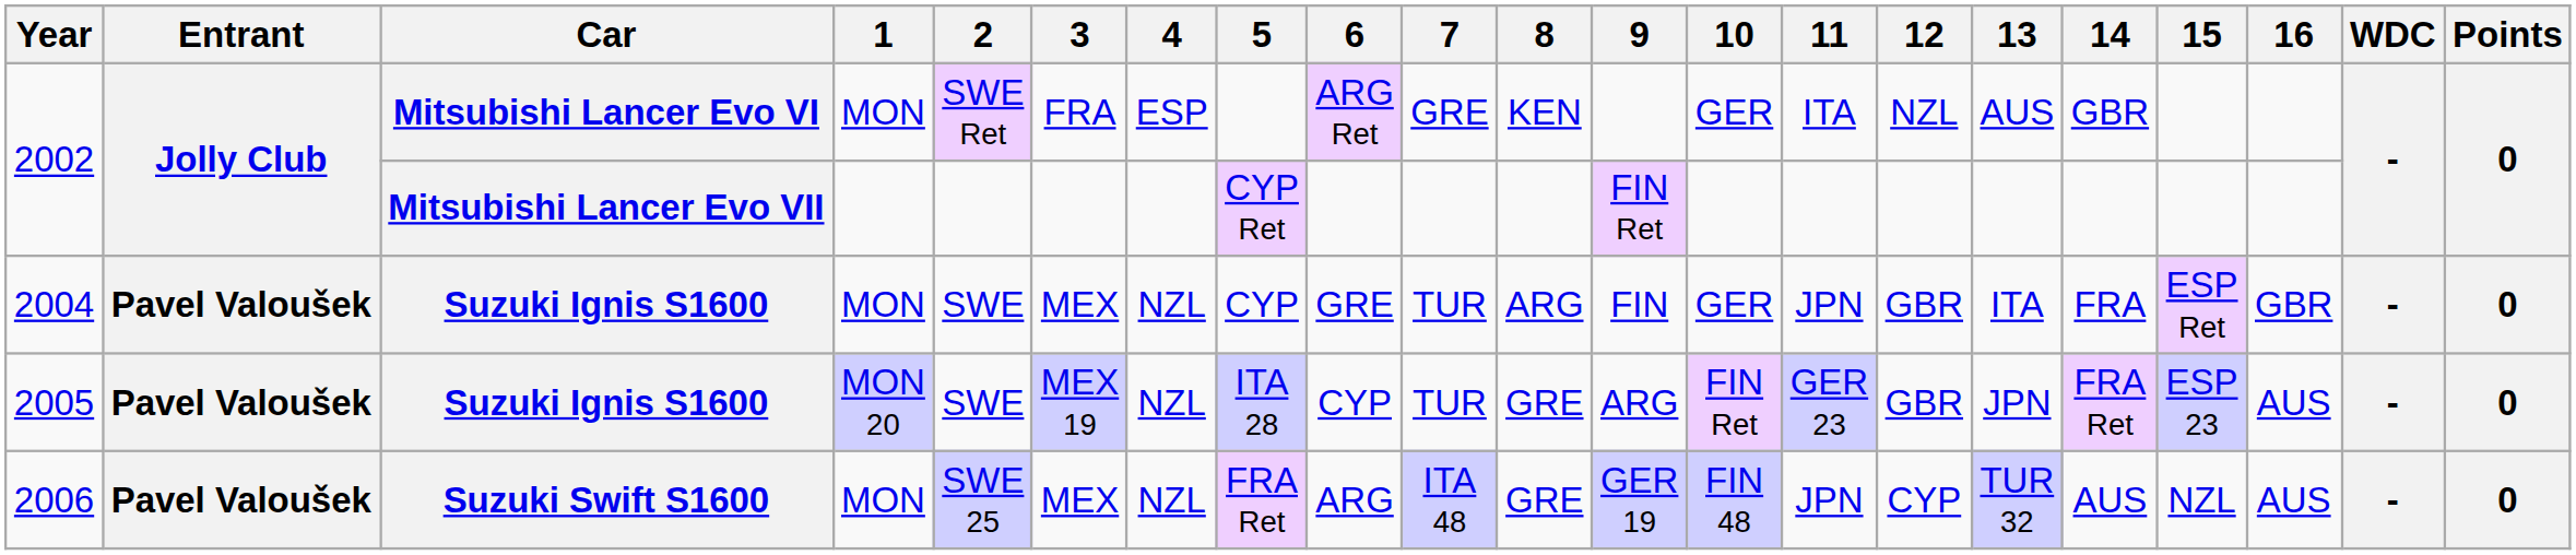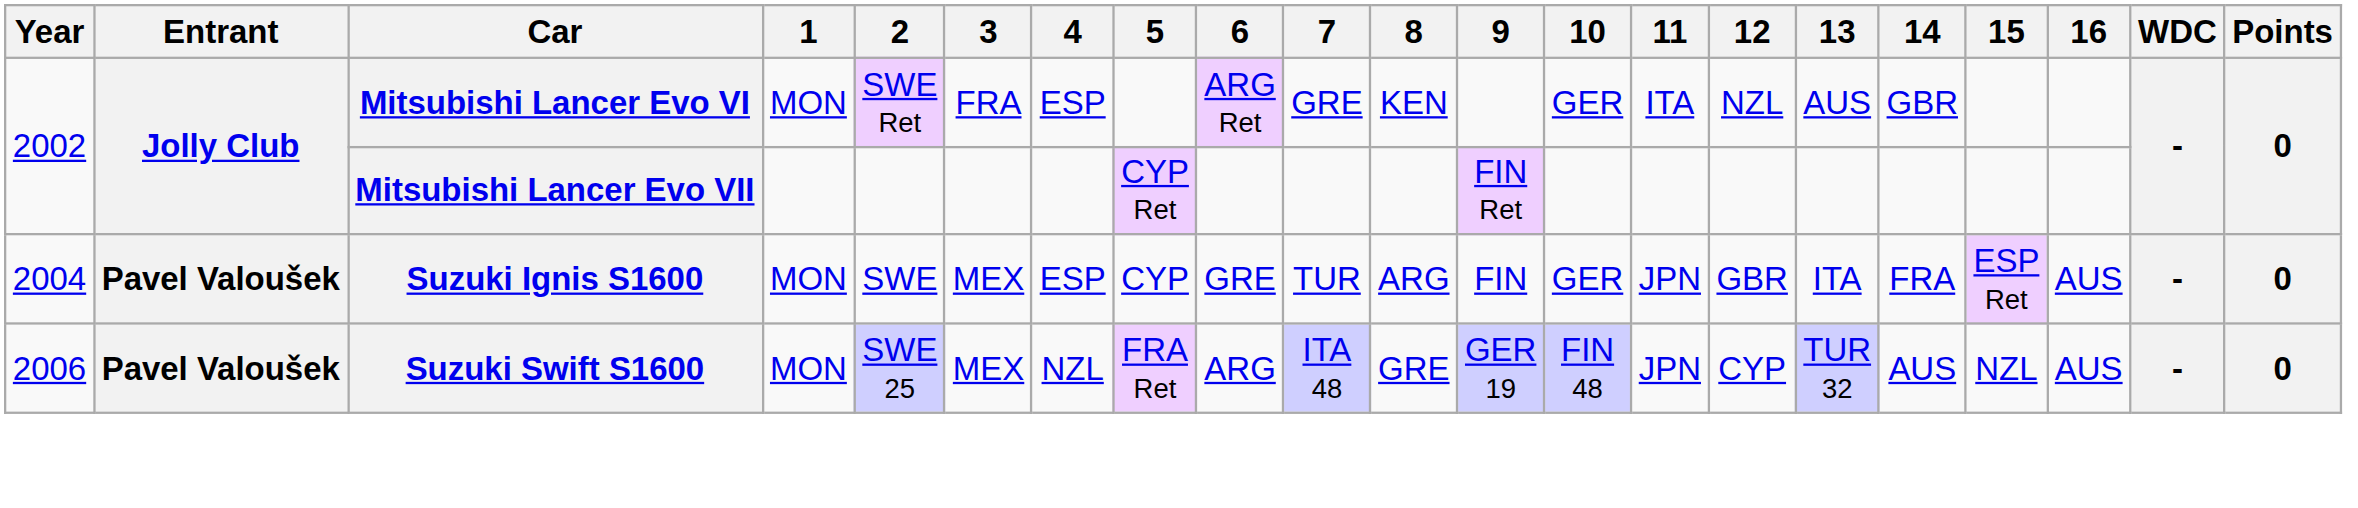2004 | 4: NZL -> ESP
2004 | 16: GBR -> AUS
- row: 2005 | Pavel Valoušek | Suzuki Ignis S1600 | MON 20 | SWE | MEX 19 | NZL | ITA 28 | CYP | TUR | GRE | ARG | FIN Ret | GER 23 | GBR | JPN | FRA Ret | ESP 23 | AUS | - | 0
